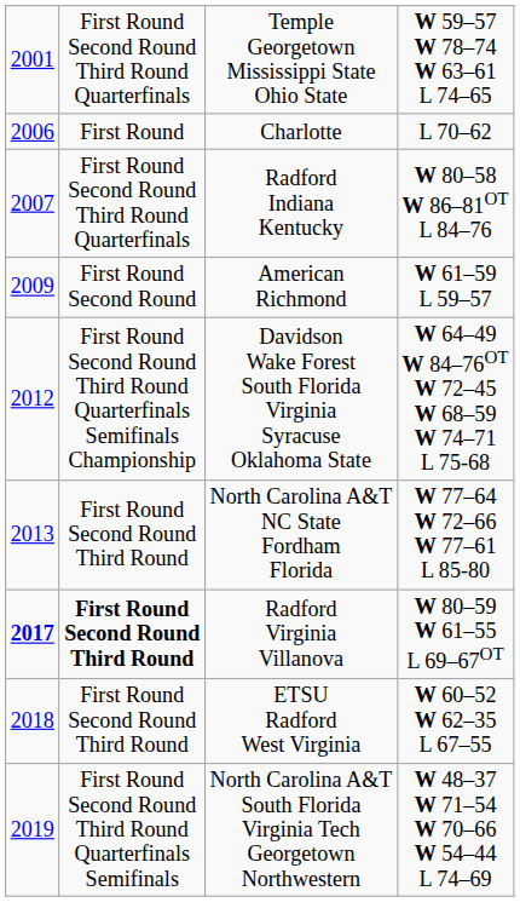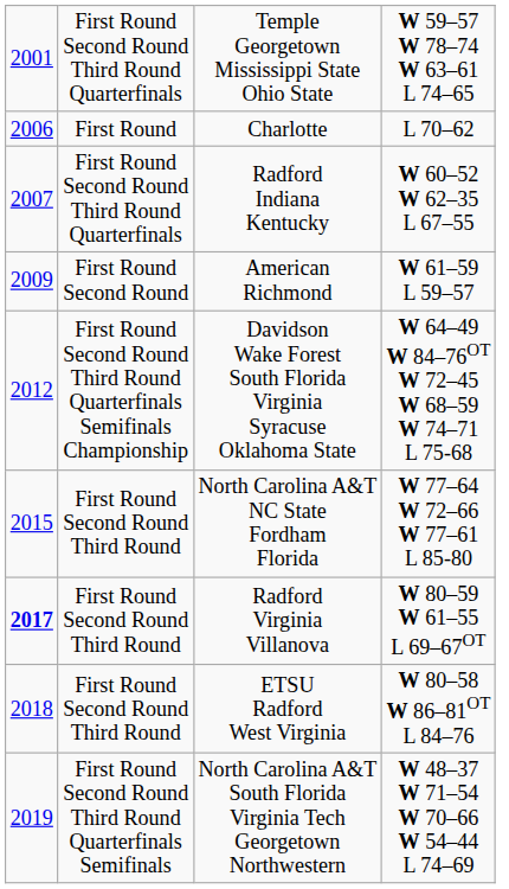Radford Indiana Kentucky | column 4: W 80–58 W 86–81OT L 84–76 -> W 60–52 W 62–35 L 67–55
North Carolina A&T NC State Fordham Florida | column 1: 2013 -> 2015
Radford Virginia Villanova | column 2: bold -> normal
ETSU Radford West Virginia | column 4: W 60–52 W 62–35 L 67–55 -> W 80–58 W 86–81OT L 84–76
